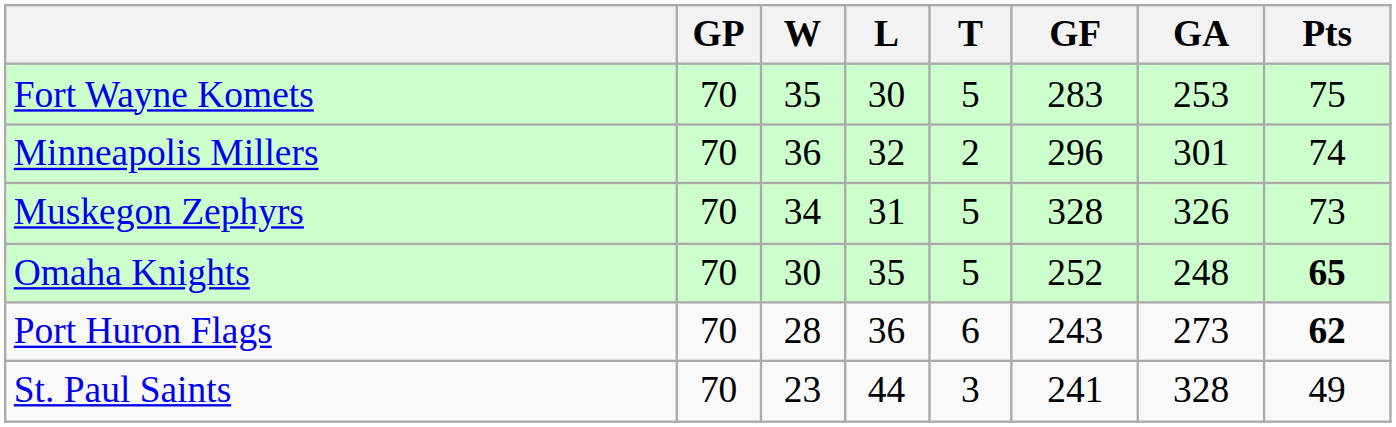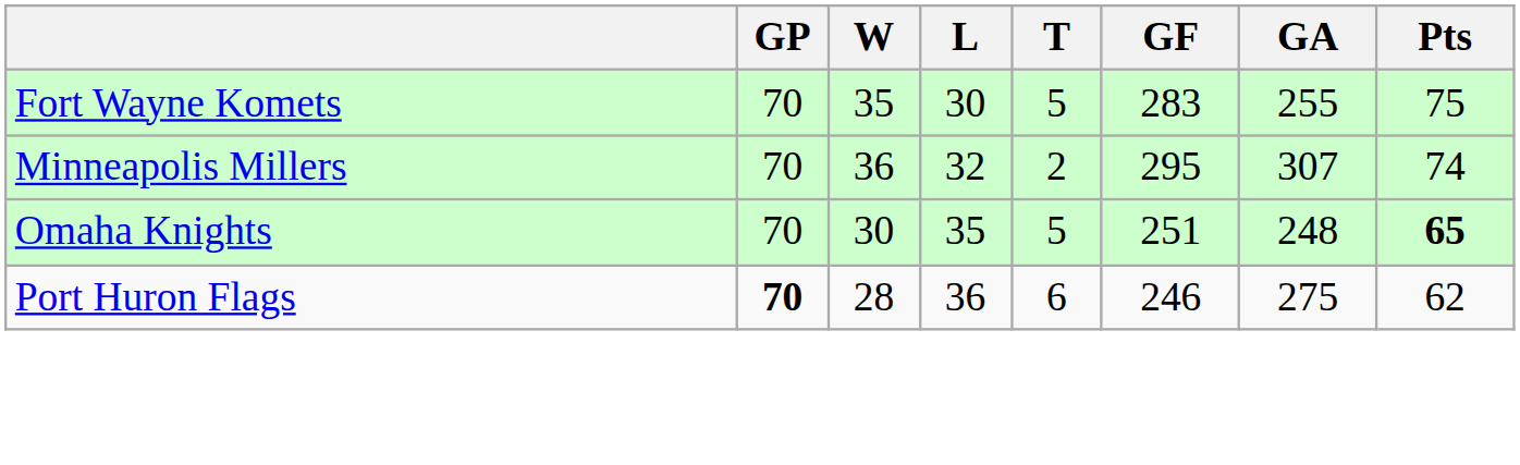Fort Wayne Komets | GA: 253 -> 255
Minneapolis Millers | GF: 296 -> 295
Minneapolis Millers | GA: 301 -> 307
- row: Muskegon Zephyrs | 70 | 34 | 31 | 5 | 328 | 326 | 73
Omaha Knights | GF: 252 -> 251
Port Huron Flags | GP: normal -> bold
Port Huron Flags | GF: 243 -> 246
Port Huron Flags | GA: 273 -> 275
Port Huron Flags | Pts: bold -> normal
- row: St. Paul Saints | 70 | 23 | 44 | 3 | 241 | 328 | 49
